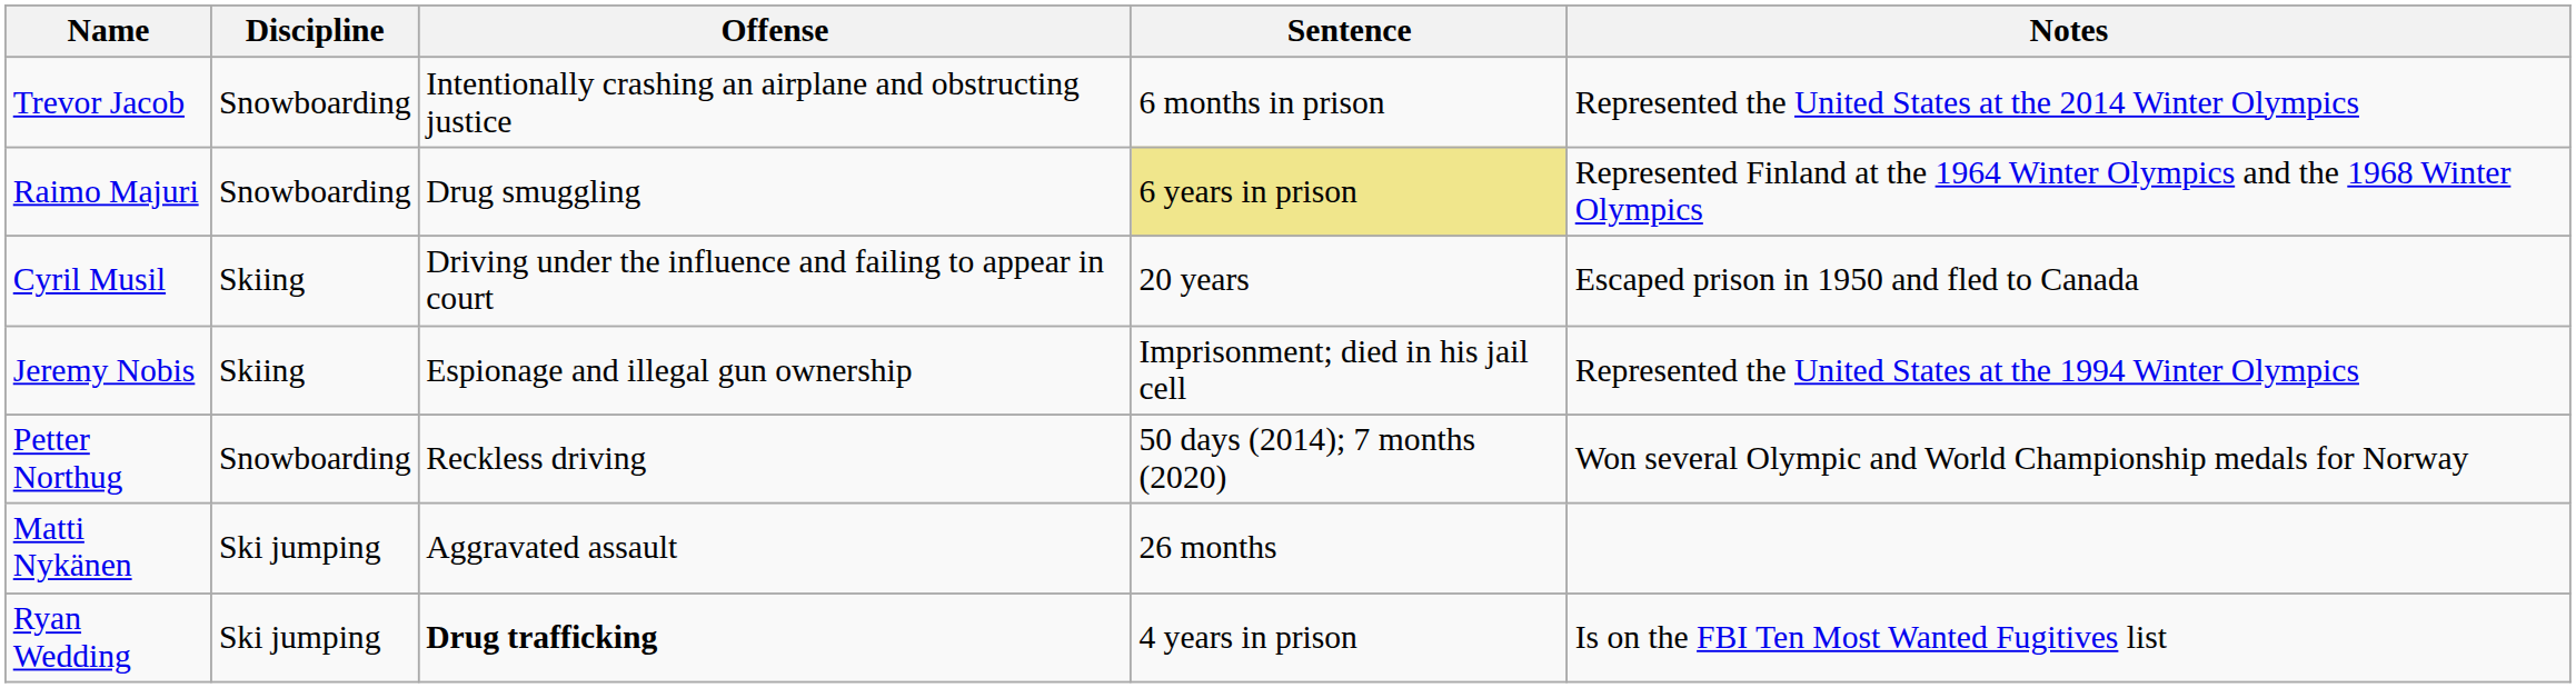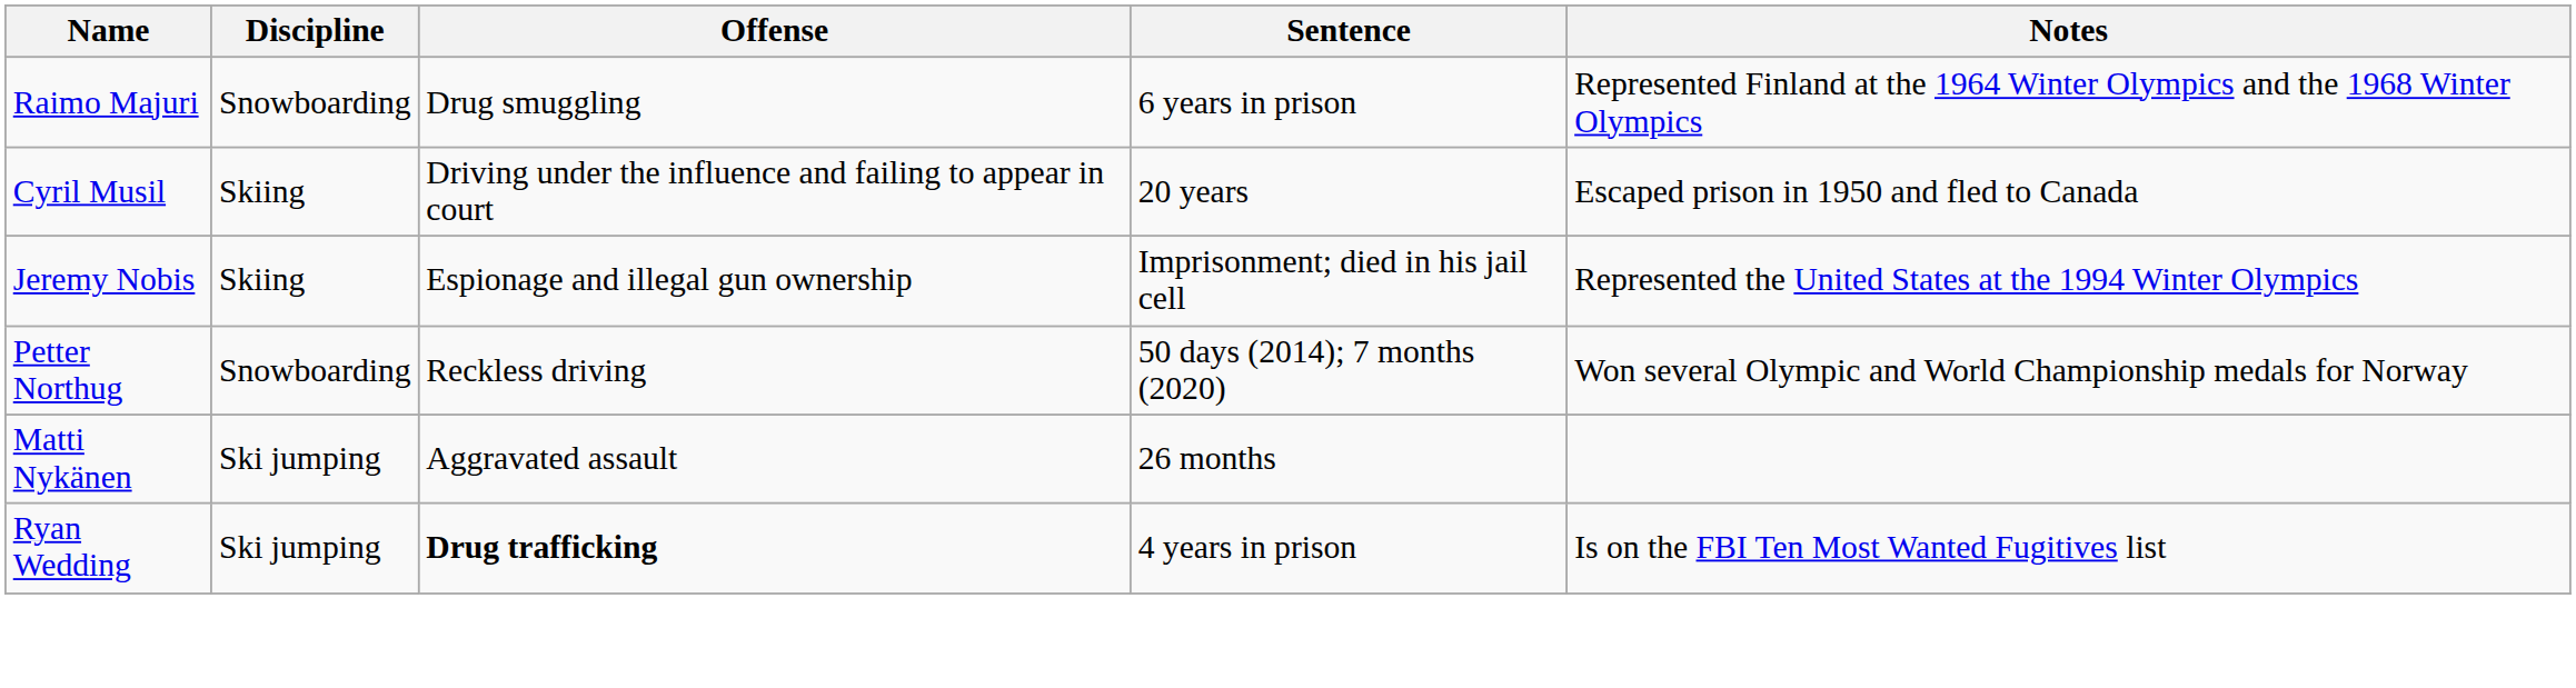- row: Trevor Jacob | Snowboarding | Intentionally crashing an airplane and obstructing justice | 6 months in prison | Represented the United States at the 2014 Winter Olympics
Raimo Majuri | Sentence: khaki background -> no background
